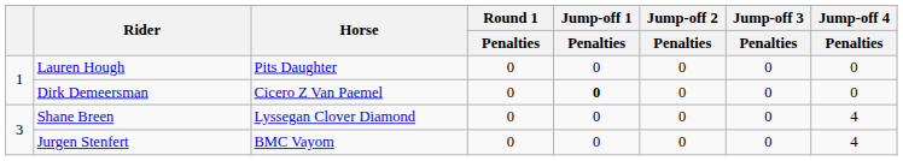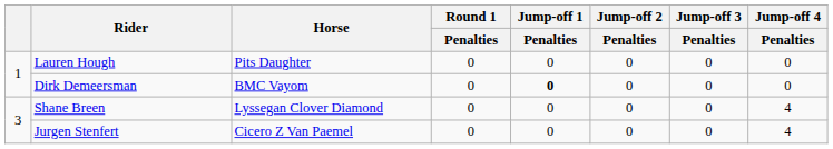Dirk Demeersman | Horse: Cicero Z Van Paemel -> BMC Vayom
Jurgen Stenfert | Horse: BMC Vayom -> Cicero Z Van Paemel
